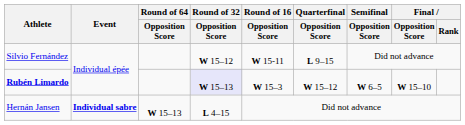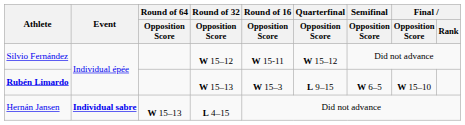Silvio Fernández | Quarterfinal / Opposition Score: L 9–15 -> W 15–12
Rubén Limardo | Round of 32 / Opposition Score: lavender background -> no background
Rubén Limardo | Quarterfinal / Opposition Score: W 15–12 -> L 9–15
